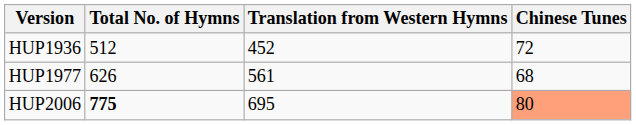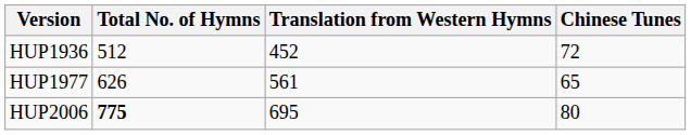HUP1977 | Chinese Tunes: 68 -> 65
HUP2006 | Chinese Tunes: lightsalmon background -> no background
